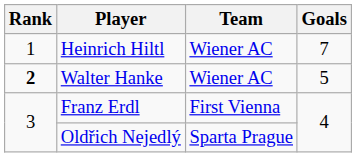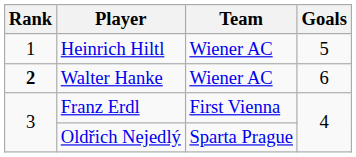Heinrich Hiltl | Goals: 7 -> 5
Walter Hanke | Goals: 5 -> 6
